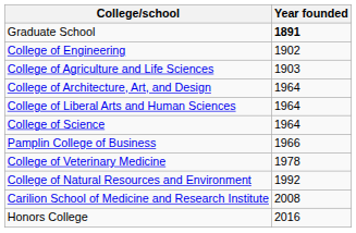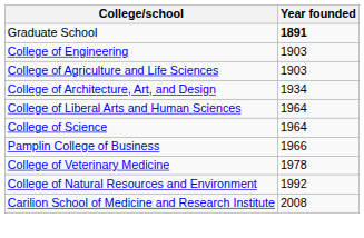College of Engineering | Year founded: 1902 -> 1903
College of Architecture, Art, and Design | Year founded: 1964 -> 1934
- row: Honors College | 2016
